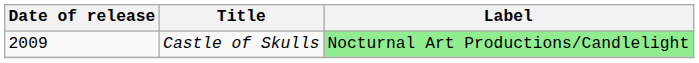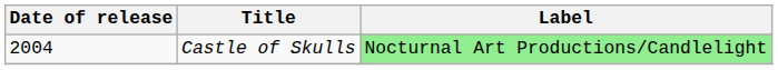Castle of Skulls | Date of release: 2009 -> 2004
